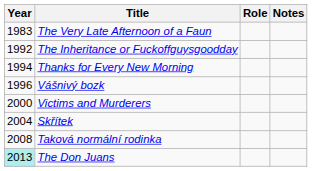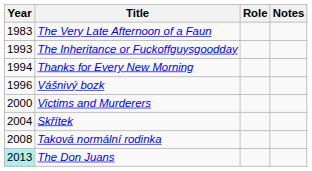The Inheritance or Fuckoffguysgoodday | Year: 1992 -> 1993
